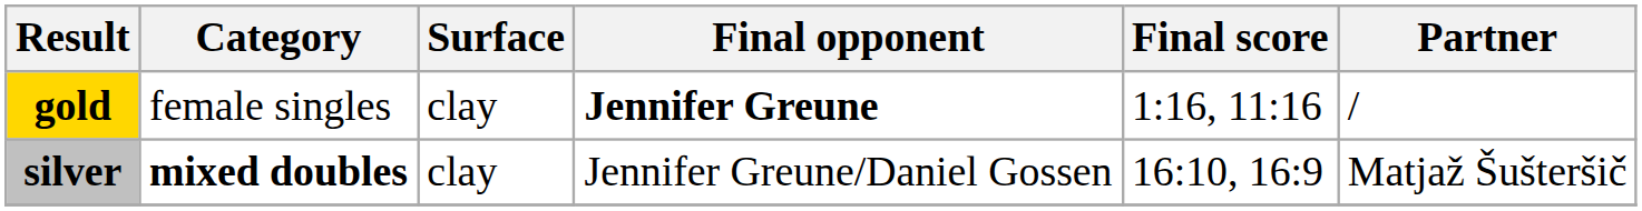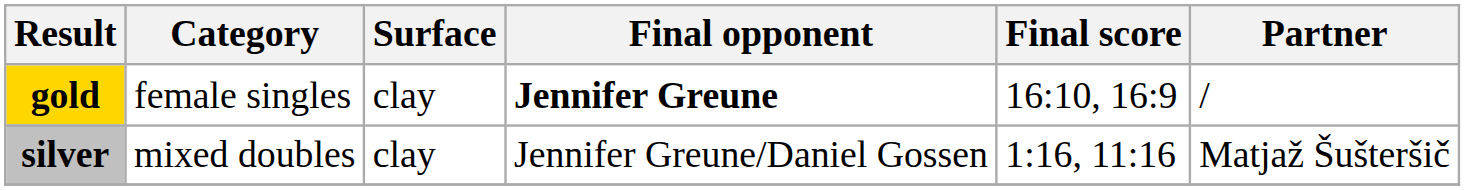gold | Final score: 1:16, 11:16 -> 16:10, 16:9
silver | Category: bold -> normal
silver | Final score: 16:10, 16:9 -> 1:16, 11:16
